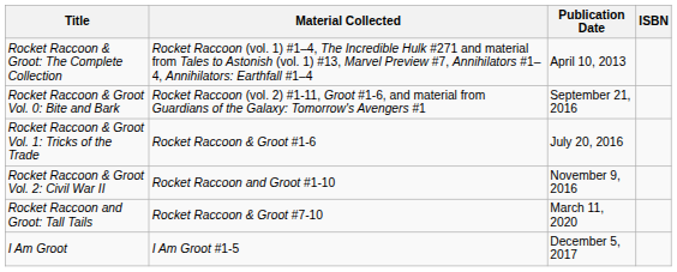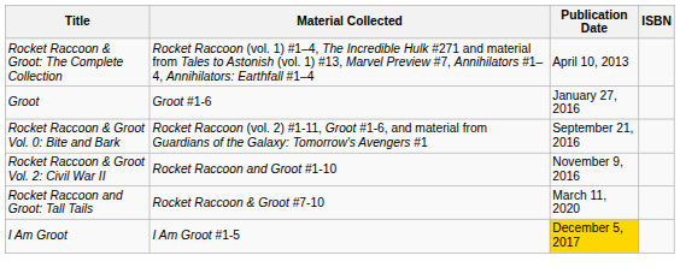+ row: Groot | Groot #1-6 | January 27, 2016
- row: Rocket Raccoon & Groot Vol. 1: Tricks of the Trade | Rocket Raccoon & Groot #1-6 | July 20, 2016
I Am Groot | Publication Date: no background -> gold background
